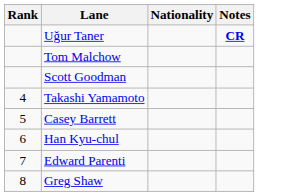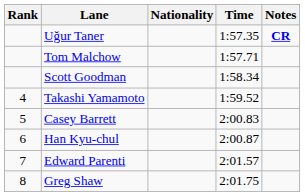+ column: Time | 1:57.35 | 1:57.71 | 1:58.34 | 1:59.52 | 2:00.83 | 2:00.87 | 2:01.57 | 2:01.75
